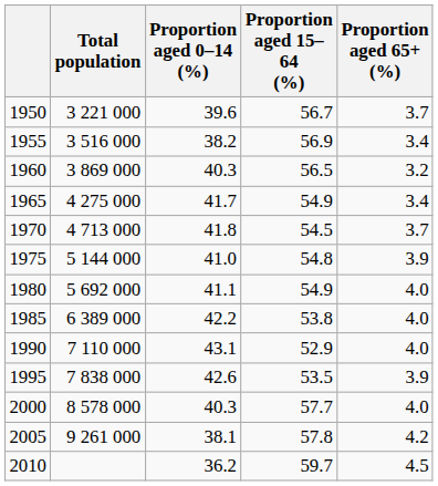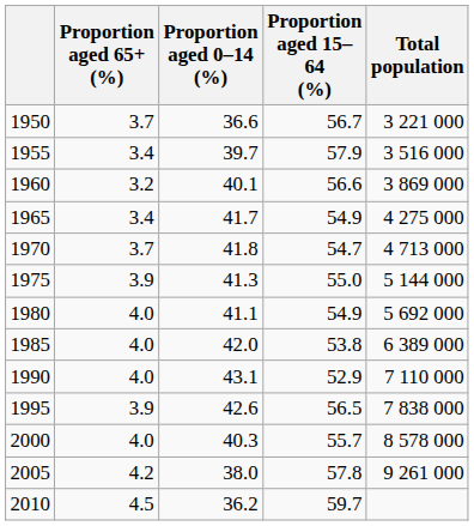columns swapped: Total population <-> Proportion aged 65+ (%)
1950 | Proportion aged 0–14 (%): 39.6 -> 36.6
1955 | Proportion aged 0–14 (%): 38.2 -> 39.7
1955 | Proportion aged 15–64 (%): 56.9 -> 57.9
1960 | Proportion aged 0–14 (%): 40.3 -> 40.1
1960 | Proportion aged 15–64 (%): 56.5 -> 56.6
1970 | Proportion aged 15–64 (%): 54.5 -> 54.7
1975 | Proportion aged 0–14 (%): 41.0 -> 41.3
1975 | Proportion aged 15–64 (%): 54.8 -> 55.0
1985 | Proportion aged 0–14 (%): 42.2 -> 42.0
1995 | Proportion aged 15–64 (%): 53.5 -> 56.5
2000 | Proportion aged 15–64 (%): 57.7 -> 55.7
2005 | Proportion aged 0–14 (%): 38.1 -> 38.0
